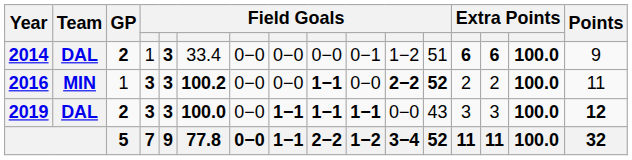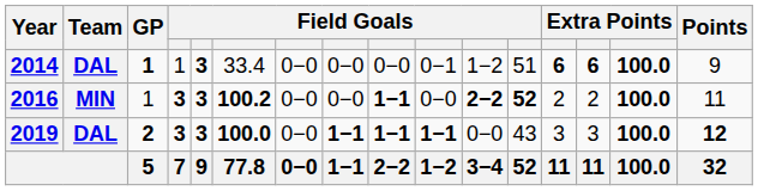2014 | GP: 2 -> 1
